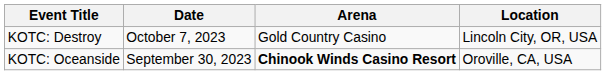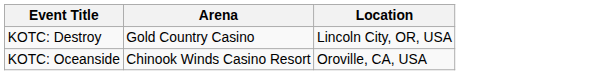- column: Date | October 7, 2023 | September 30, 2023
KOTC: Oceanside | Arena: bold -> normal
